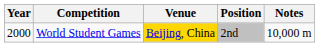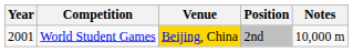World Student Games | Year: 2000 -> 2001
